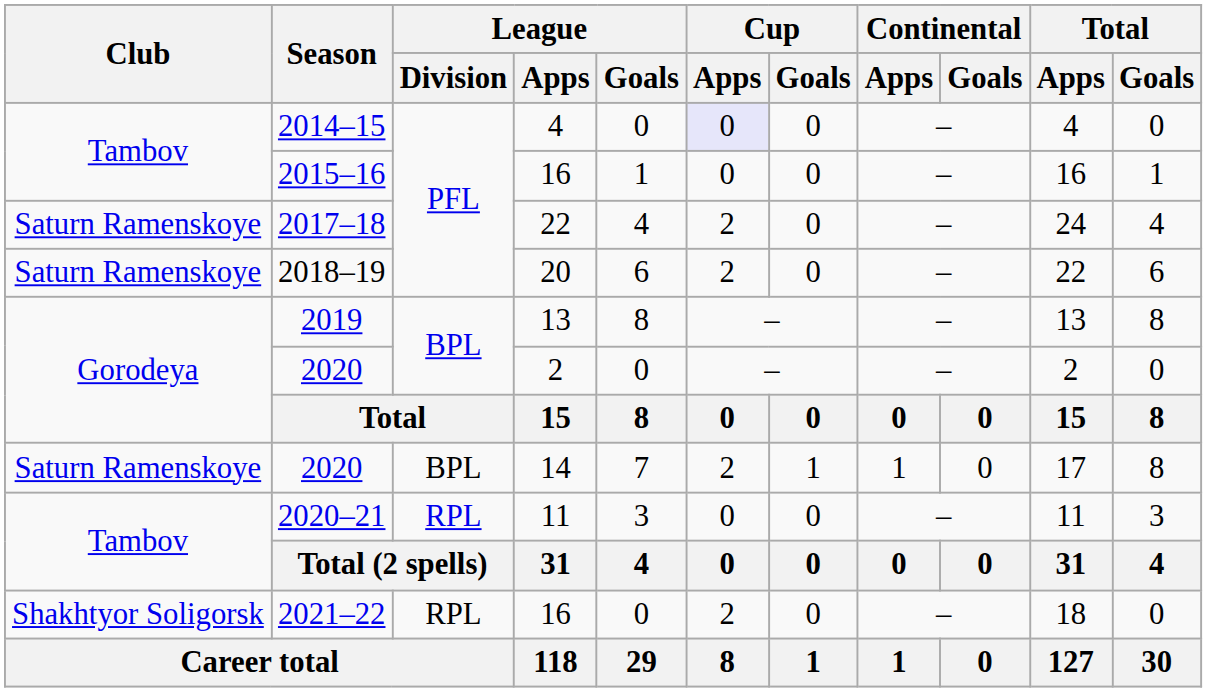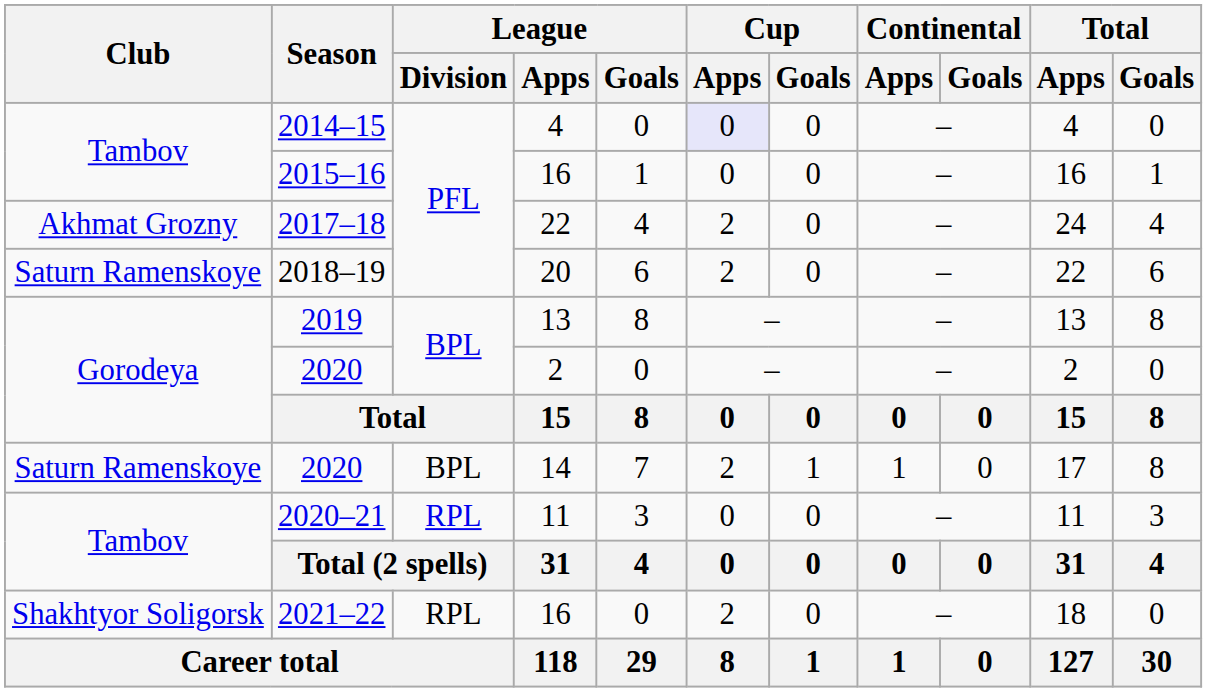2017–18 | Club: Saturn Ramenskoye -> Akhmat Grozny
